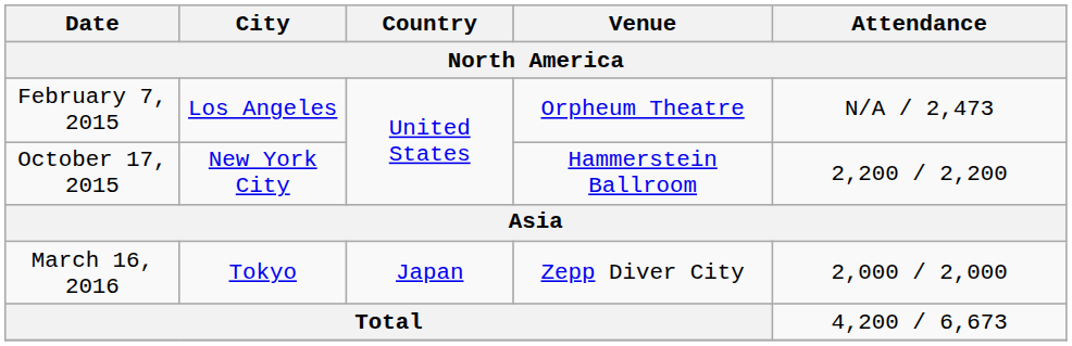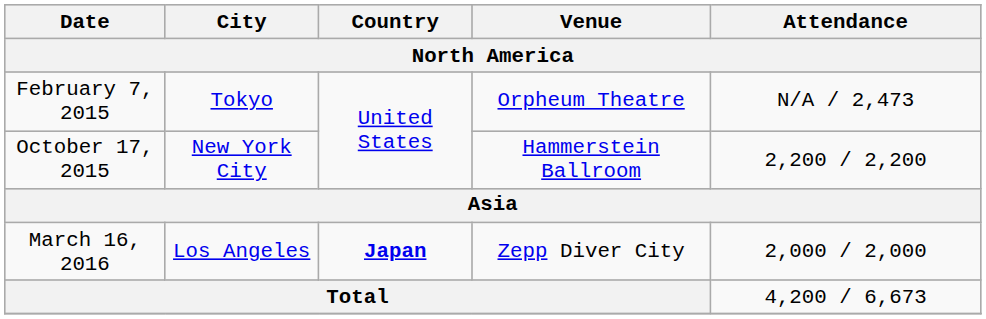February 7, 2015 | City: Los Angeles -> Tokyo
March 16, 2016 | City: Tokyo -> Los Angeles
March 16, 2016 | Country: normal -> bold
